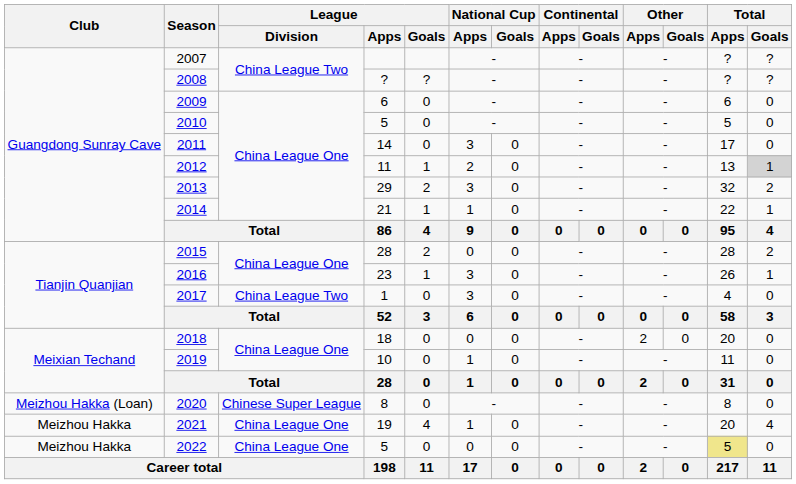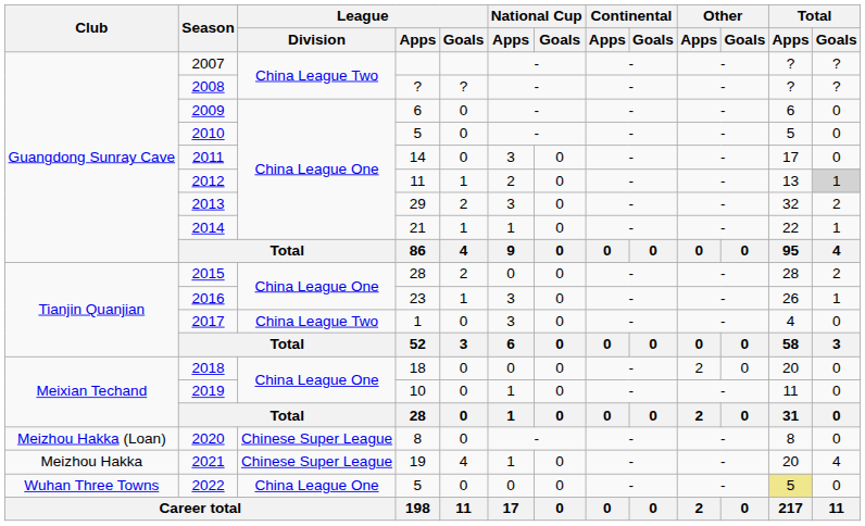2021 | League / Division: China League One -> Chinese Super League
2022 | Club: Meizhou Hakka -> Wuhan Three Towns
